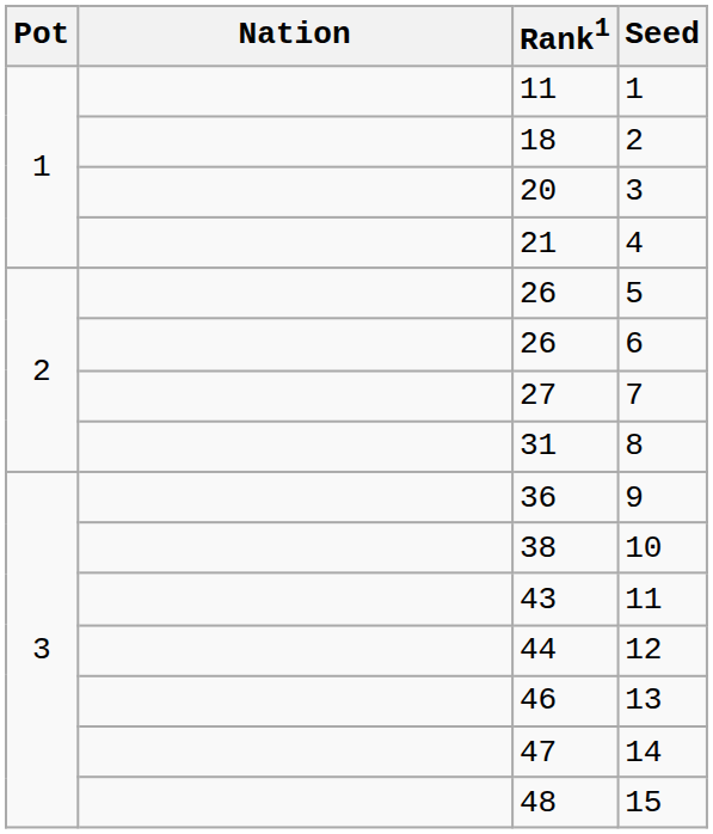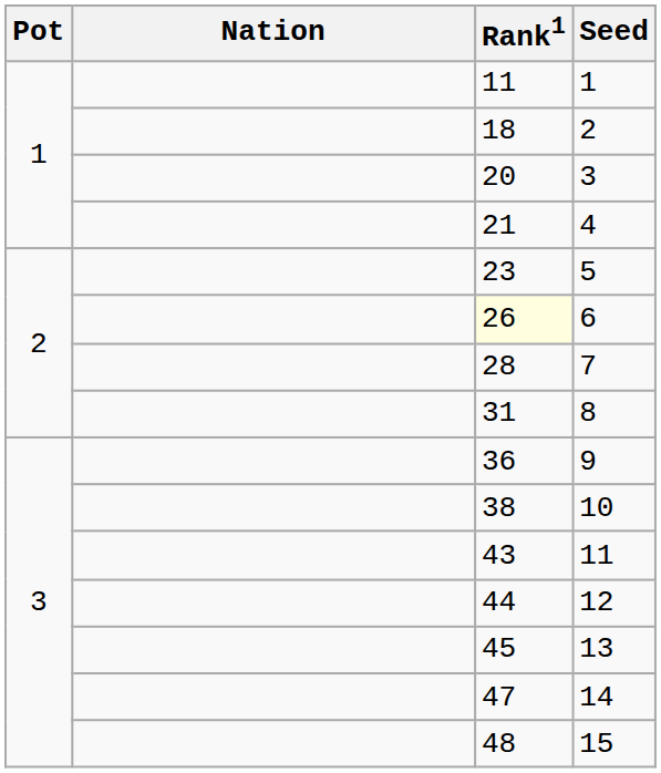5 | Rank1: 26 -> 23
6 | Rank1: no background -> lightyellow background
7 | Rank1: 27 -> 28
13 | Rank1: 46 -> 45
